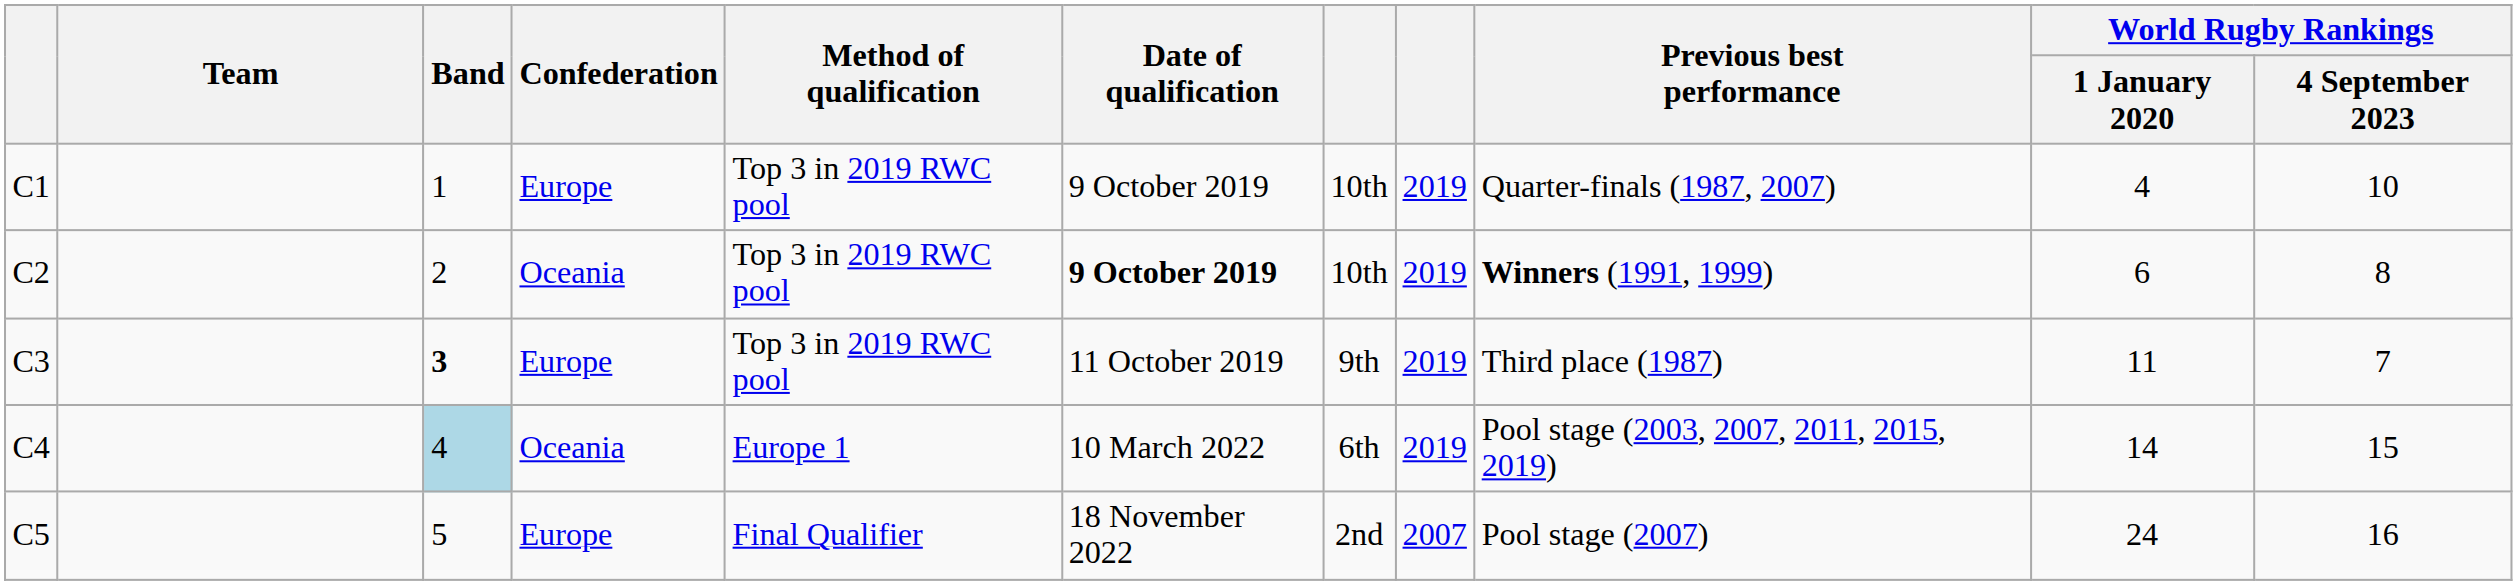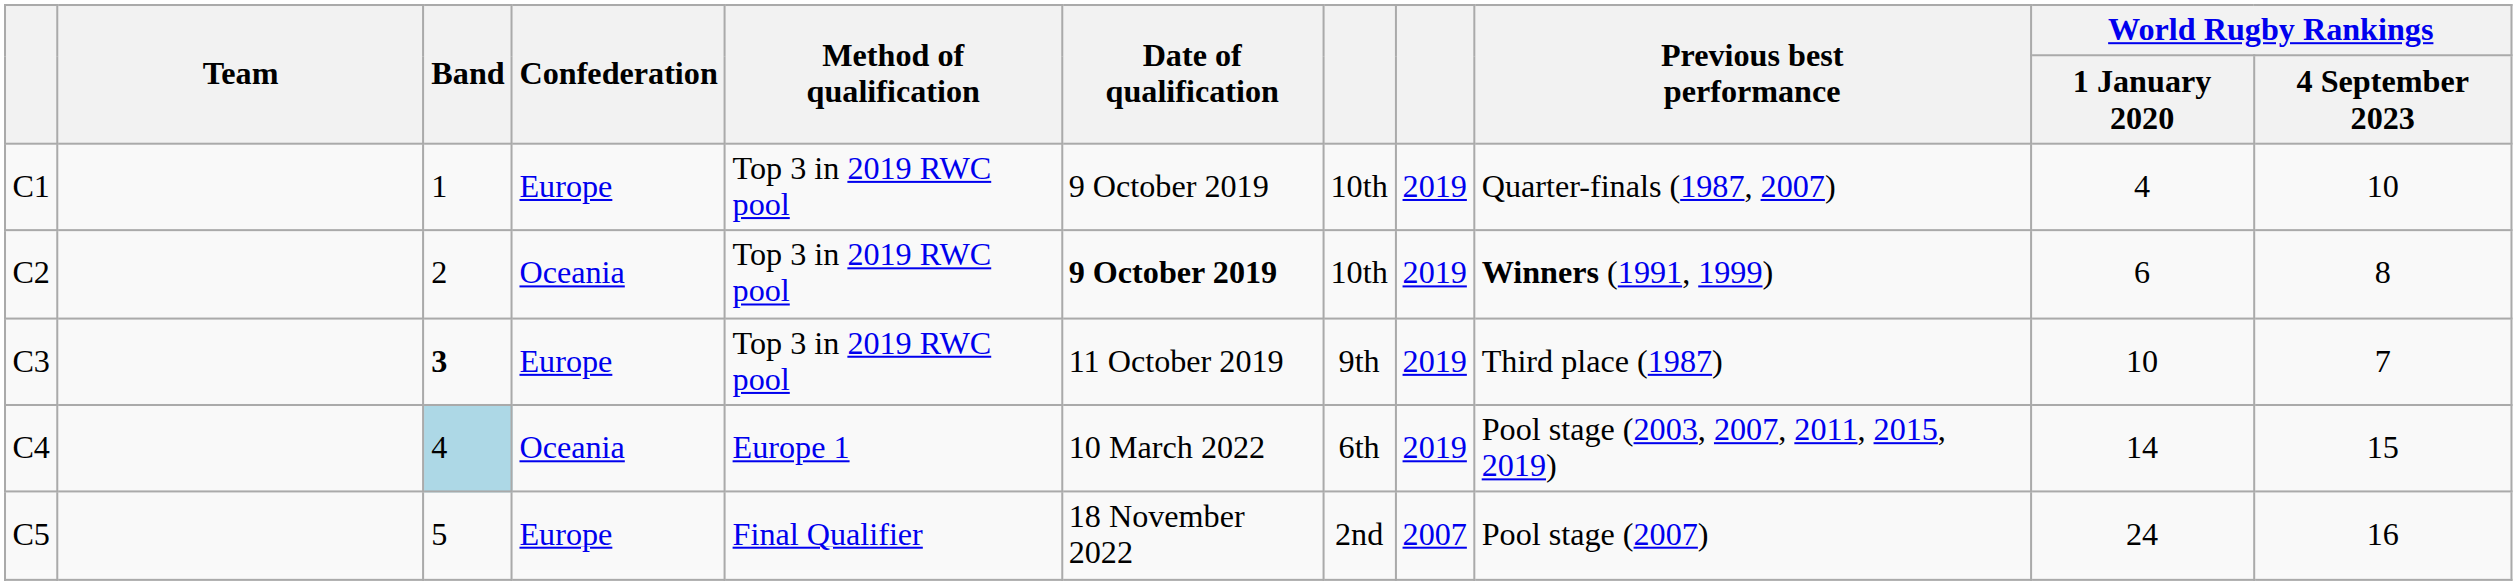C3 | World Rugby Rankings / 1 January 2020: 11 -> 10
